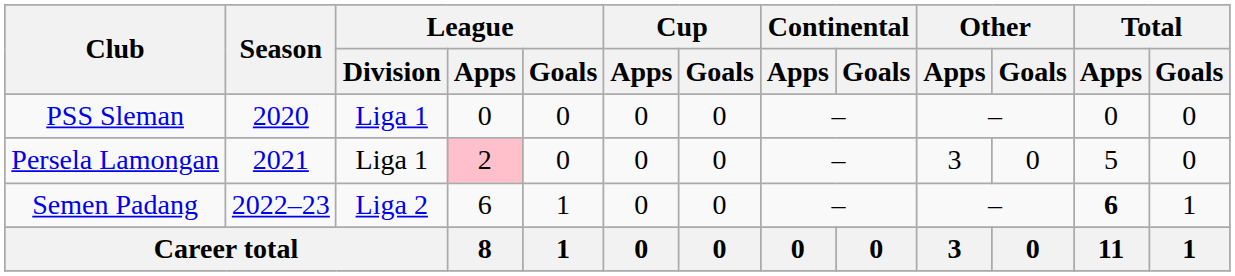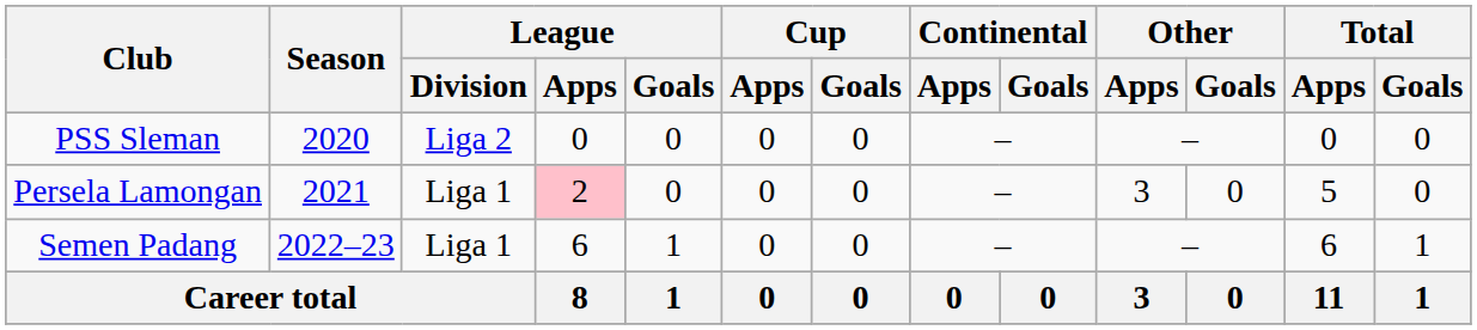PSS Sleman | League / Division: Liga 1 -> Liga 2
Semen Padang | League / Division: Liga 2 -> Liga 1
Semen Padang | Total / Apps: bold -> normal
